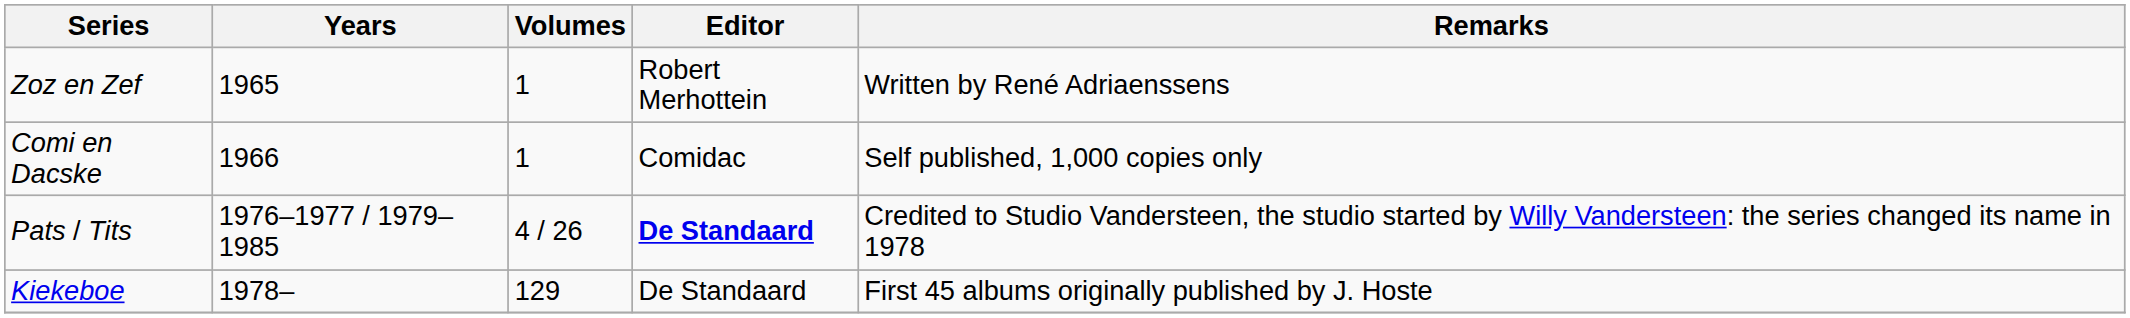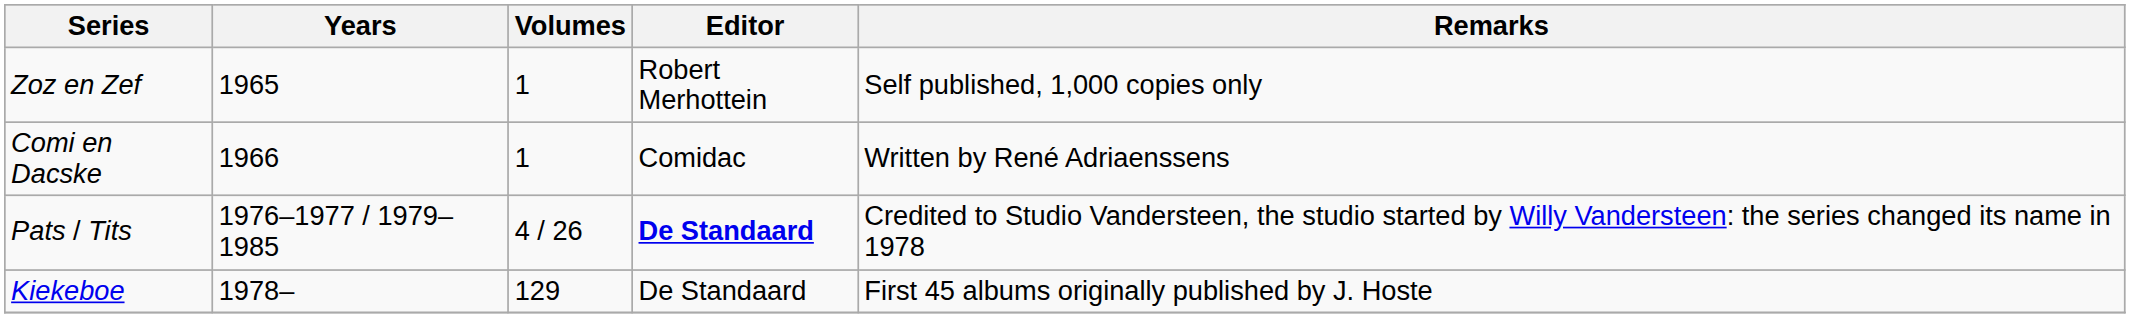Zoz en Zef | Remarks: Written by René Adriaenssens -> Self published, 1,000 copies only
Comi en Dacske | Remarks: Self published, 1,000 copies only -> Written by René Adriaenssens
